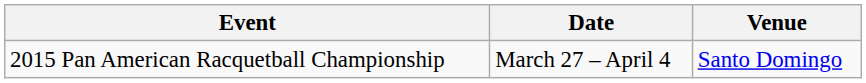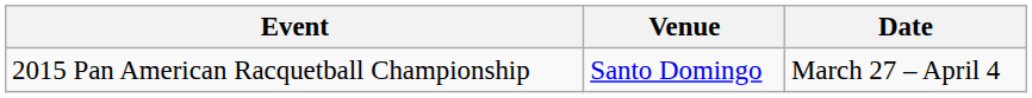columns swapped: Date <-> Venue
